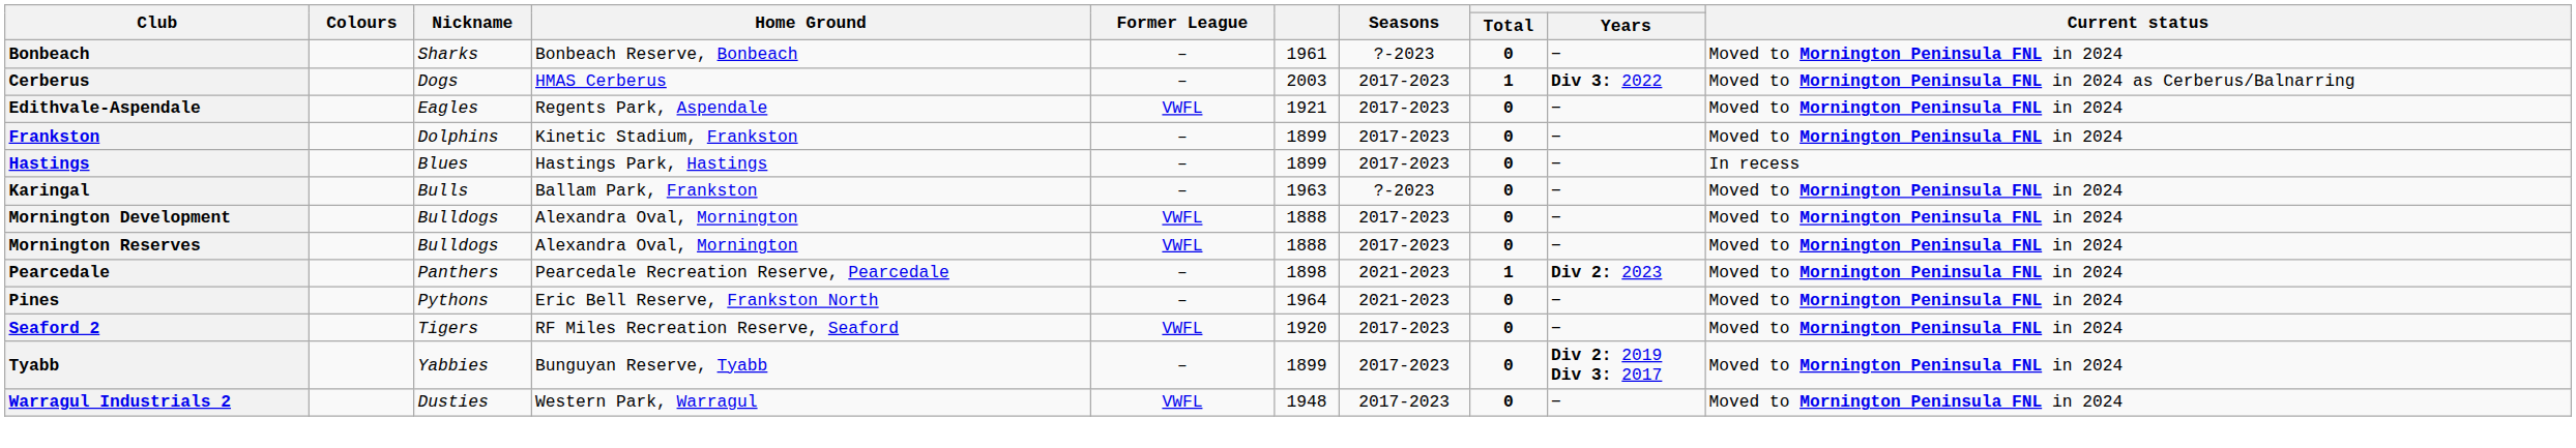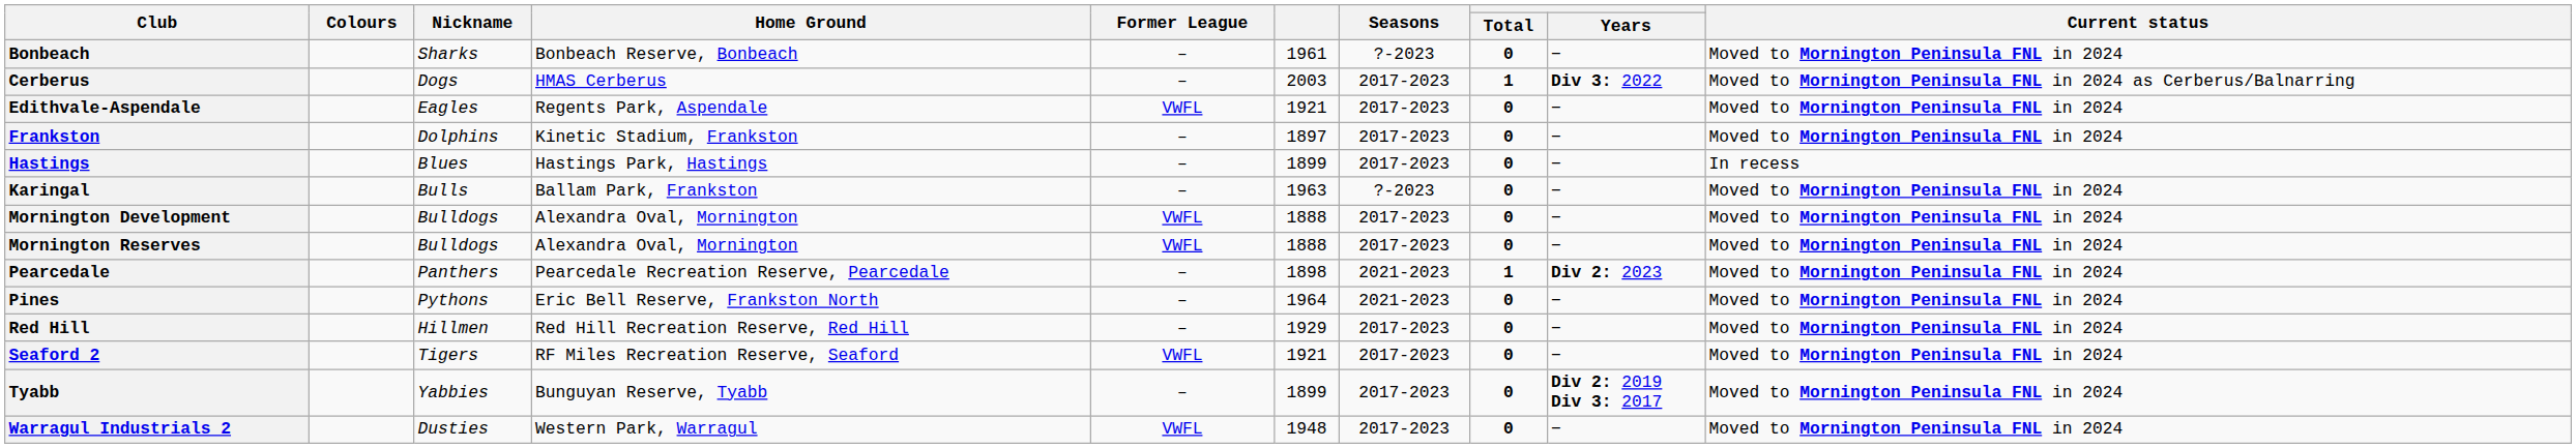Frankston | column 6: 1899 -> 1897
+ row: Red Hill | Hillmen | Red Hill Recreation Reserve, Red Hill | – | 1929 | 2017-2023 | 0 | − | Moved to Mornington Peninsula FNL in 2024
Seaford 2 | column 6: 1920 -> 1921
